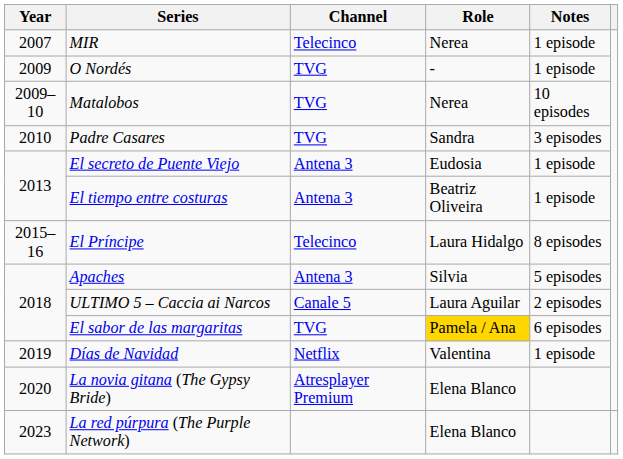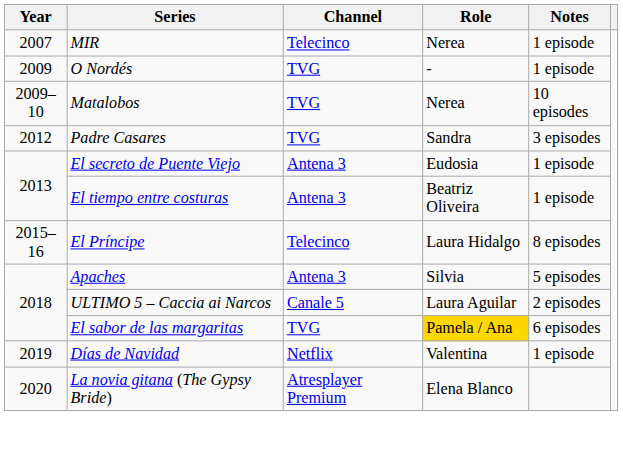Padre Casares | Year: 2010 -> 2012
- row: 2023 | La red púrpura (The Purple Network) | Elena Blanco
